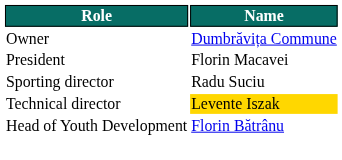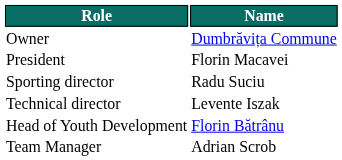Technical director | Name: gold background -> no background
+ row: Team Manager | Adrian Scrob
